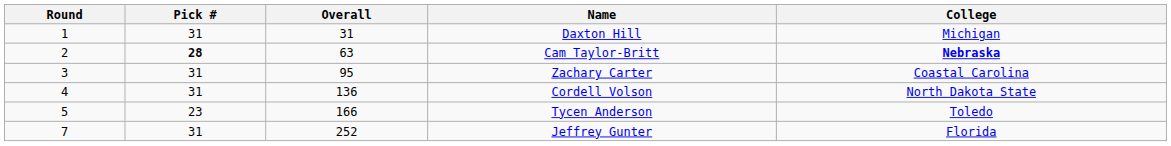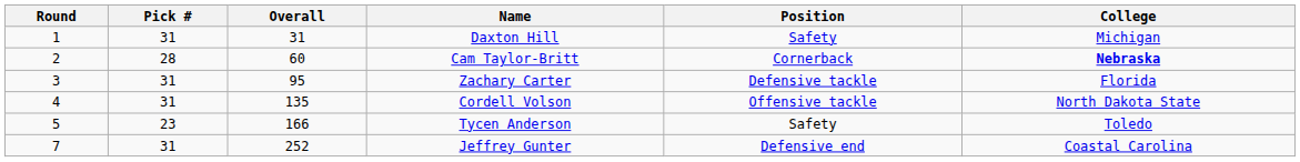+ column: Position | Safety | Cornerback | Defensive tackle | Offensive tackle | Safety | Defensive end
Cam Taylor-Britt | Pick #: bold -> normal
Cam Taylor-Britt | Overall: 63 -> 60
Zachary Carter | College: Coastal Carolina -> Florida
Cordell Volson | Overall: 136 -> 135
Jeffrey Gunter | College: Florida -> Coastal Carolina
